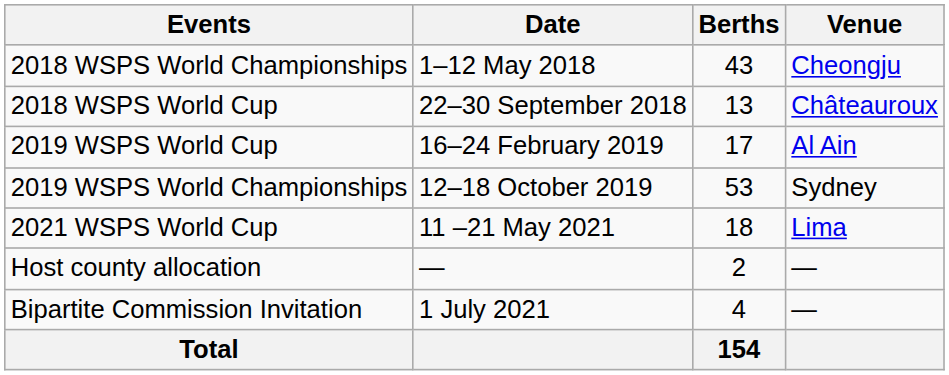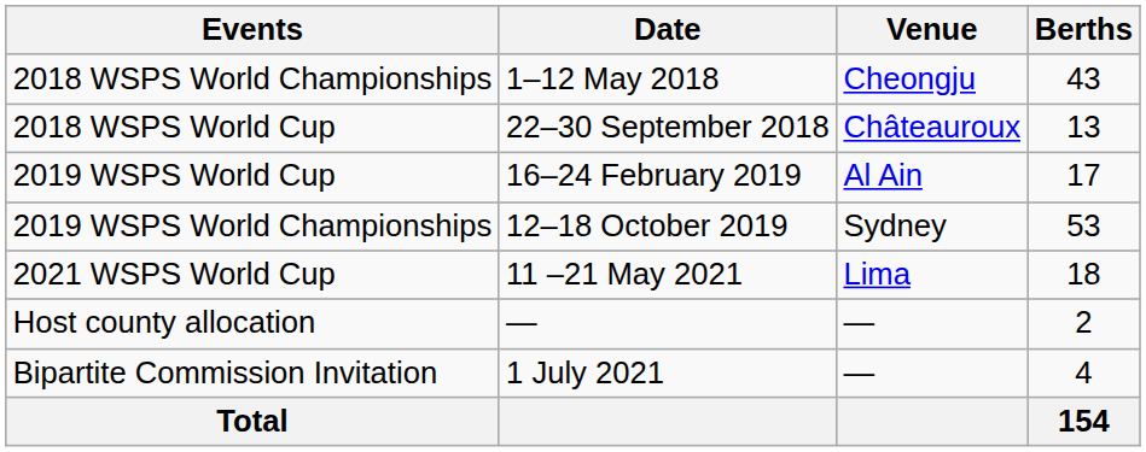columns swapped: Venue <-> Berths
